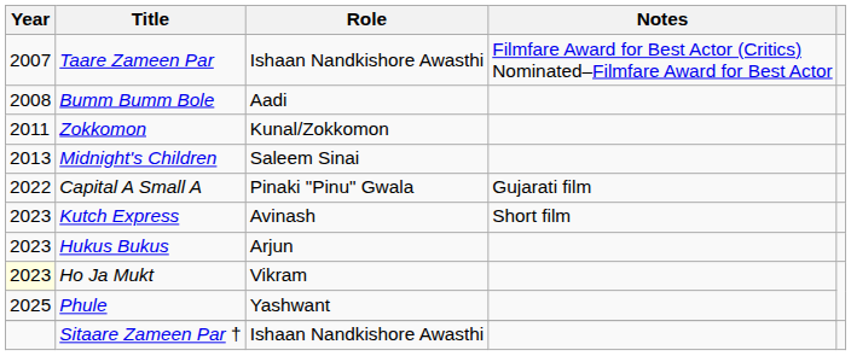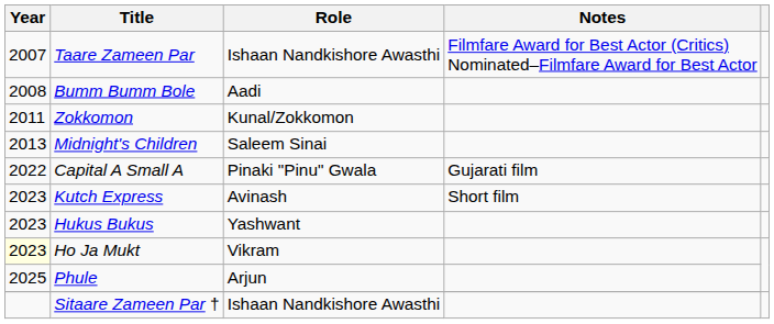Hukus Bukus | Role: Arjun -> Yashwant
Phule | Role: Yashwant -> Arjun
